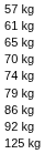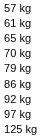- row: 74 kg
+ row: 97 kg
